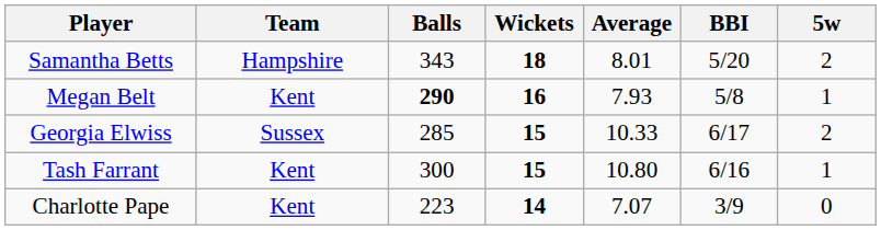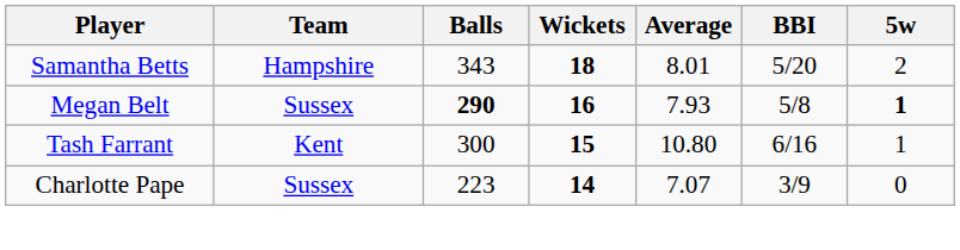Megan Belt | Team: Kent -> Sussex
Megan Belt | 5w: normal -> bold
- row: Georgia Elwiss | Sussex | 285 | 15 | 10.33 | 6/17 | 2
Charlotte Pape | Team: Kent -> Sussex
